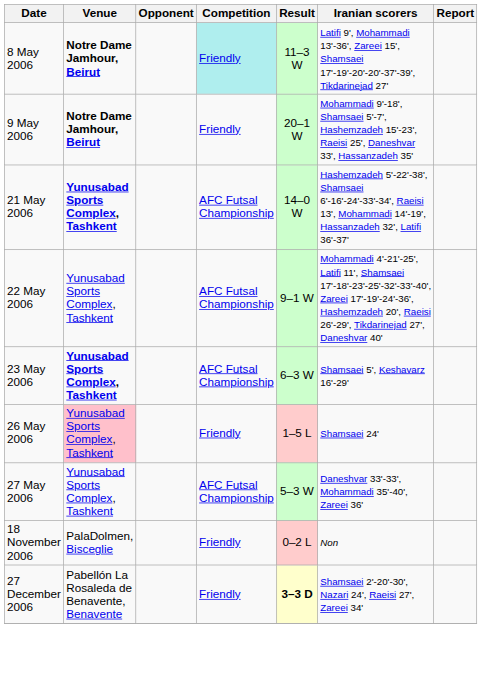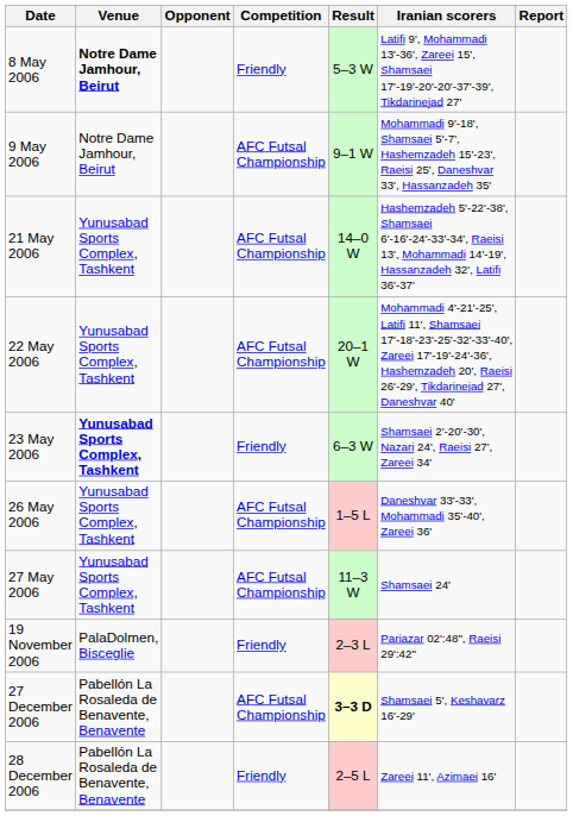8 May 2006 | Competition: paleturquoise background -> no background
8 May 2006 | Result: 11–3 W -> 5–3 W
9 May 2006 | Venue: bold -> normal
9 May 2006 | Competition: Friendly -> AFC Futsal Championship
9 May 2006 | Result: 20–1 W -> 9–1 W
21 May 2006 | Venue: bold -> normal
22 May 2006 | Result: 9–1 W -> 20–1 W
23 May 2006 | Competition: AFC Futsal Championship -> Friendly
23 May 2006 | Iranian scorers: Shamsaei 5', Keshavarz 16'-29' -> Shamsaei 2'-20'-30', Nazari 24', Raeisi 27', Zareei 34'
26 May 2006 | Venue: pink background -> no background
26 May 2006 | Competition: Friendly -> AFC Futsal Championship
26 May 2006 | Iranian scorers: Shamsaei 24' -> Daneshvar 33'-33', Mohammadi 35'-40', Zareei 36'
27 May 2006 | Result: 5–3 W -> 11–3 W
27 May 2006 | Iranian scorers: Daneshvar 33'-33', Mohammadi 35'-40', Zareei 36' -> Shamsaei 24'
- row: 18 November 2006 | PalaDolmen, Bisceglie | Friendly | 0–2 L | Non
+ row: 19 November 2006 | PalaDolmen, Bisceglie | Friendly | 2–3 L | Pariazar 02':48", Raeisi 29':42"
27 December 2006 | Competition: Friendly -> AFC Futsal Championship
27 December 2006 | Iranian scorers: Shamsaei 2'-20'-30', Nazari 24', Raeisi 27', Zareei 34' -> Shamsaei 5', Keshavarz 16'-29'
+ row: 28 December 2006 | Pabellón La Rosaleda de Benavente, Benavente | Friendly | 2–5 L | Zareei 11', Azimaei 16'
